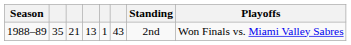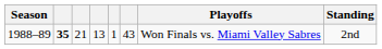columns swapped: Standing <-> Playoffs
1988–89 | column 2: normal -> bold
